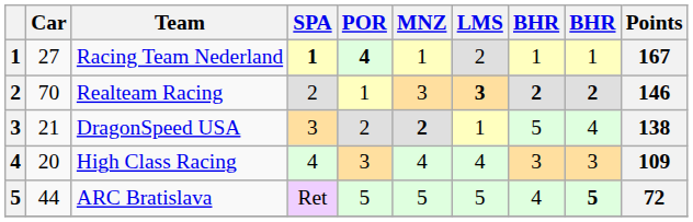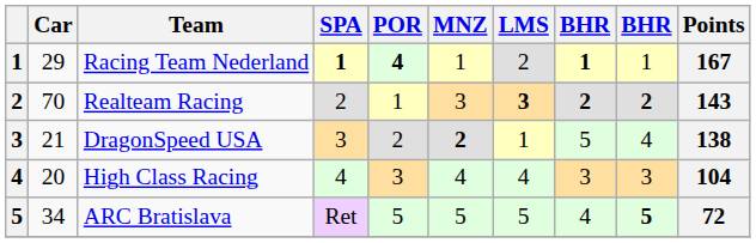Racing Team Nederland | Car: 27 -> 29
Racing Team Nederland | column 8: normal -> bold
Realteam Racing | Points: 146 -> 143
High Class Racing | Points: 109 -> 104
ARC Bratislava | Car: 44 -> 34
